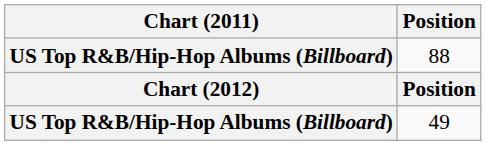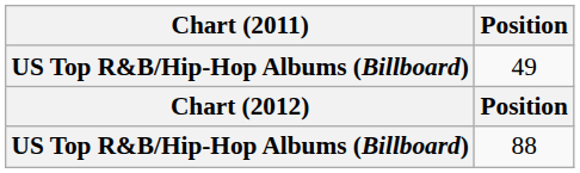rows swapped: 49 <-> 88
